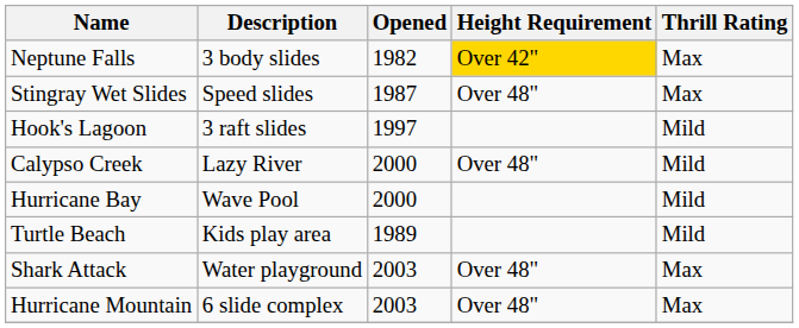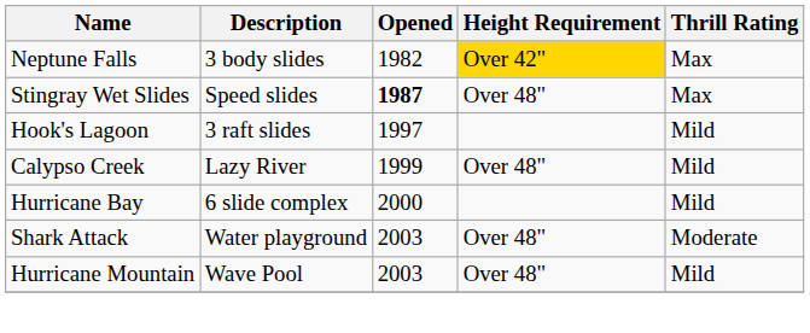Stingray Wet Slides | Opened: normal -> bold
Calypso Creek | Opened: 2000 -> 1999
Hurricane Bay | Description: Wave Pool -> 6 slide complex
- row: Turtle Beach | Kids play area | 1989 | Mild
Shark Attack | Thrill Rating: Max -> Moderate
Hurricane Mountain | Description: 6 slide complex -> Wave Pool
Hurricane Mountain | Thrill Rating: Max -> Mild
